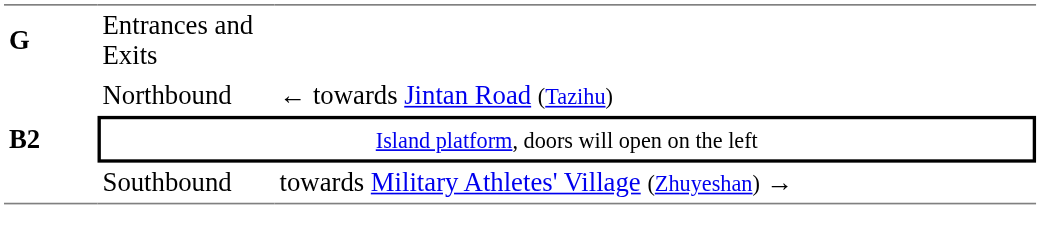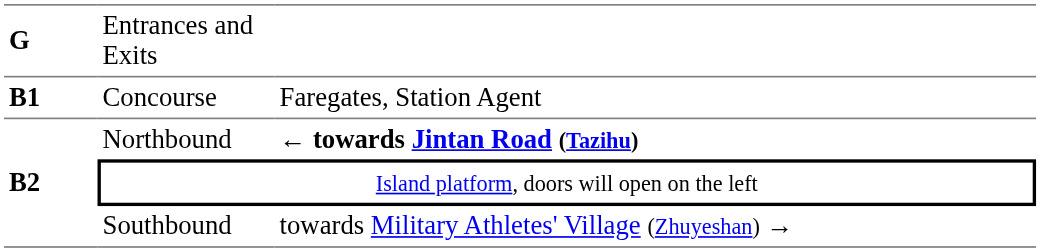+ row: B1 | Concourse | Faregates, Station Agent
Northbound | column 3: normal -> bold
